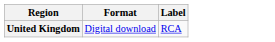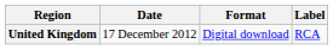+ column: Date | 17 December 2012
